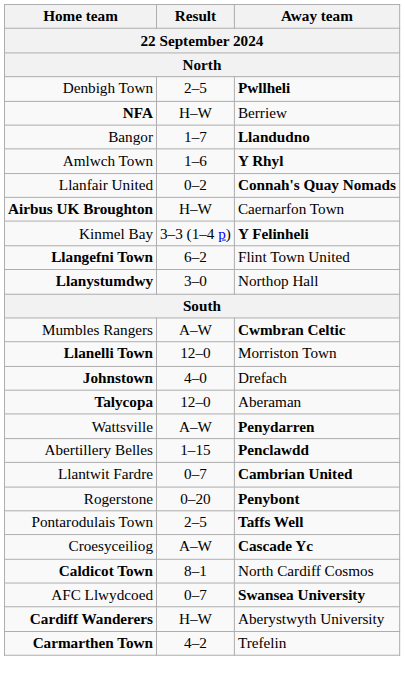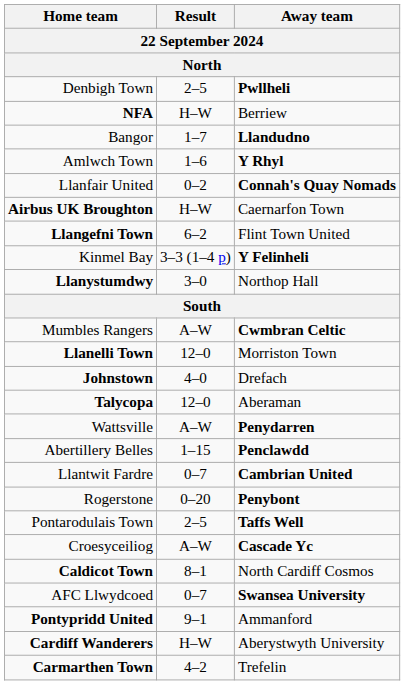rows swapped: Llangefni Town <-> Kinmel Bay
+ row: Pontypridd United | 9–1 | Ammanford
